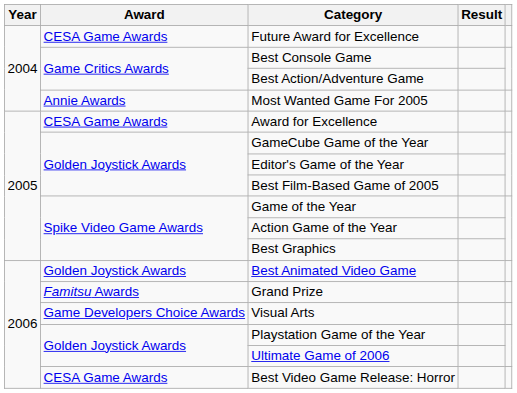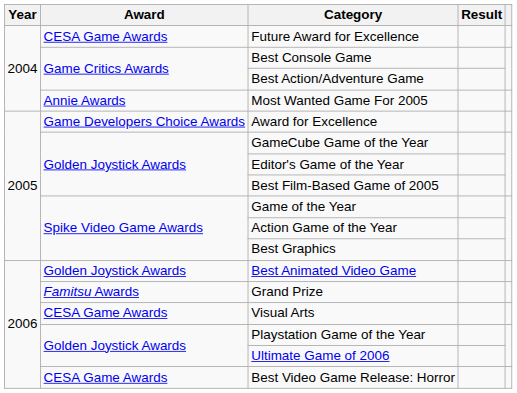Award for Excellence | Award: CESA Game Awards -> Game Developers Choice Awards
Visual Arts | Award: Game Developers Choice Awards -> CESA Game Awards
